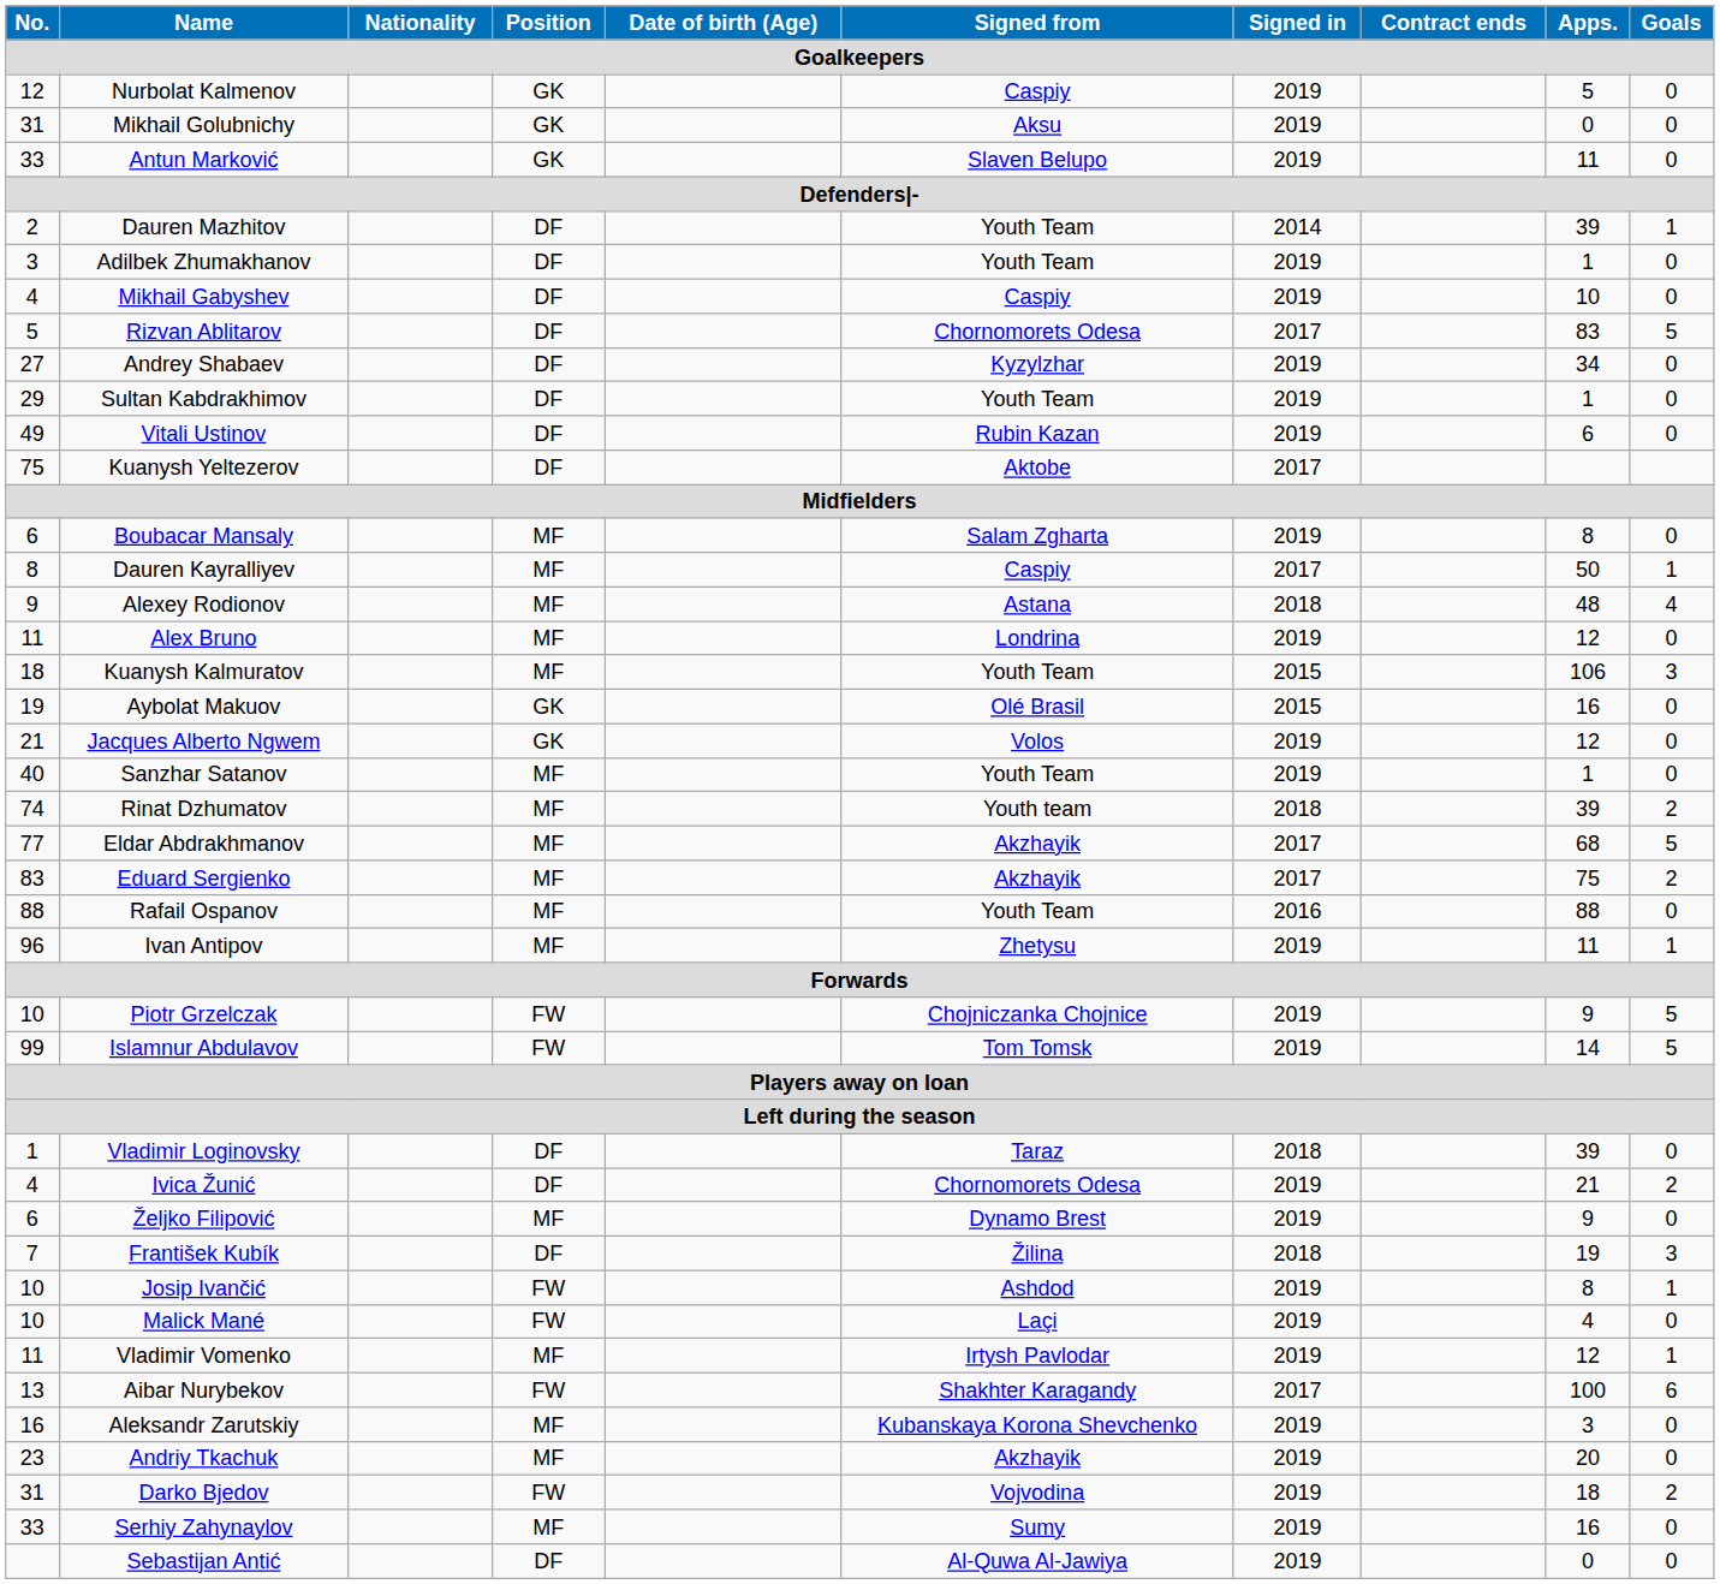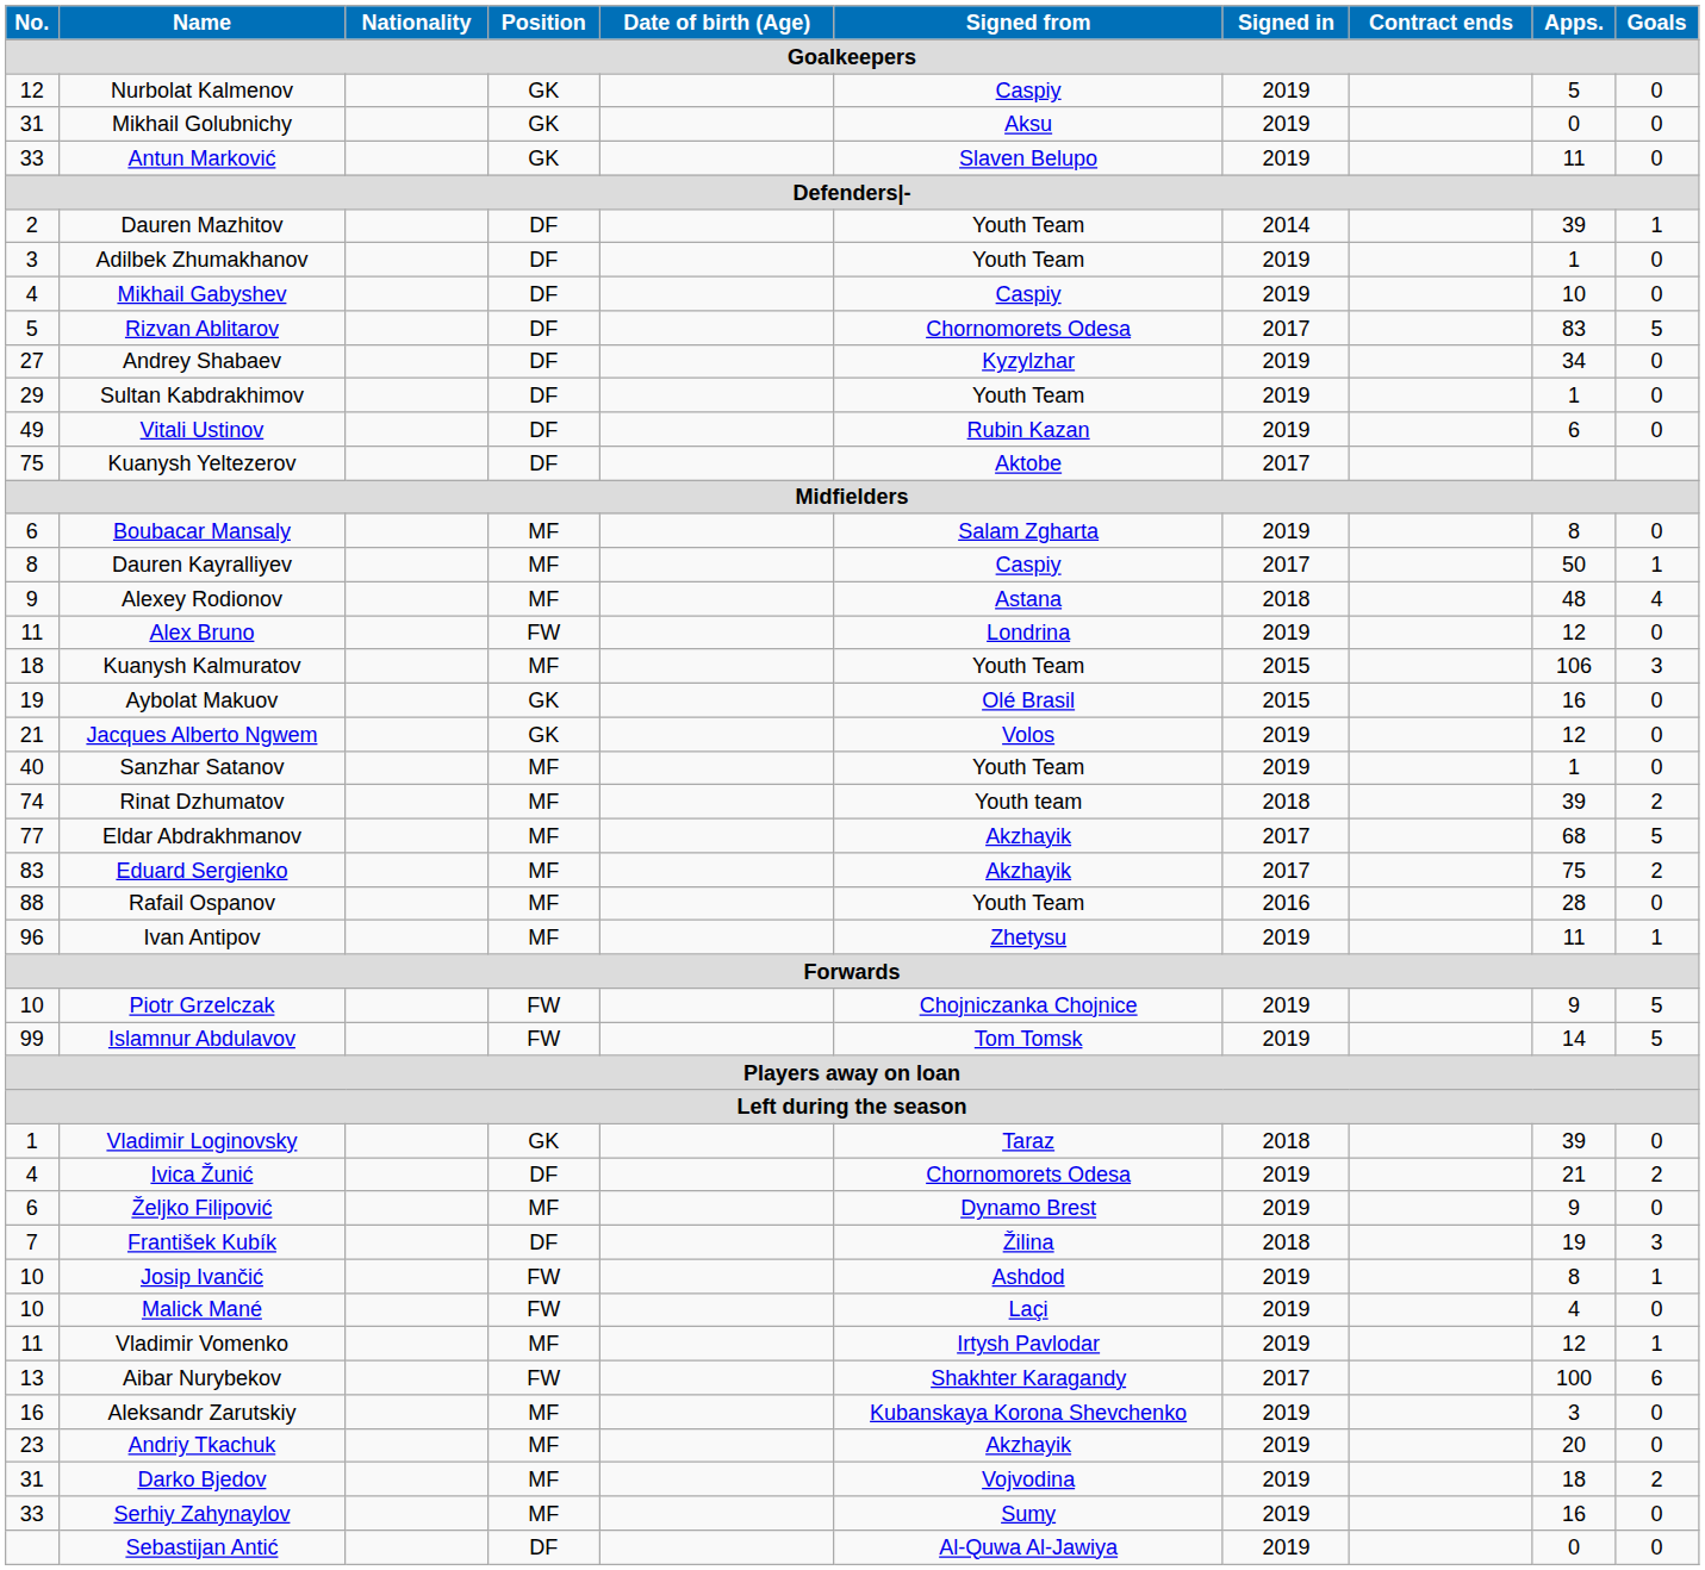Alex Bruno | Position: MF -> FW
Rafail Ospanov | Apps.: 88 -> 28
Vladimir Loginovsky | Position: DF -> GK
Darko Bjedov | Position: FW -> MF
